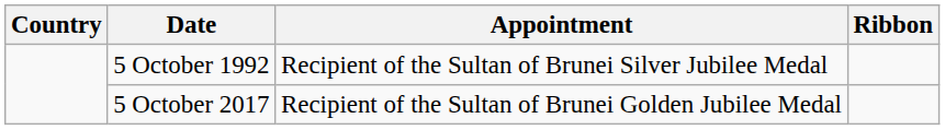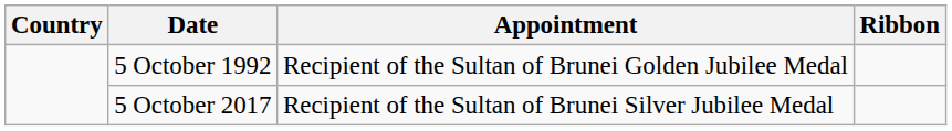5 October 1992 | Appointment: Recipient of the Sultan of Brunei Silver Jubilee Medal -> Recipient of the Sultan of Brunei Golden Jubilee Medal
5 October 2017 | Appointment: Recipient of the Sultan of Brunei Golden Jubilee Medal -> Recipient of the Sultan of Brunei Silver Jubilee Medal
